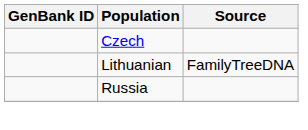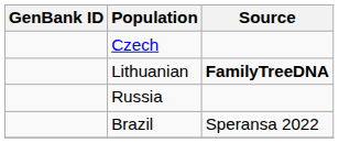Lithuanian | Source: normal -> bold
+ row: Brazil | Speransa 2022
